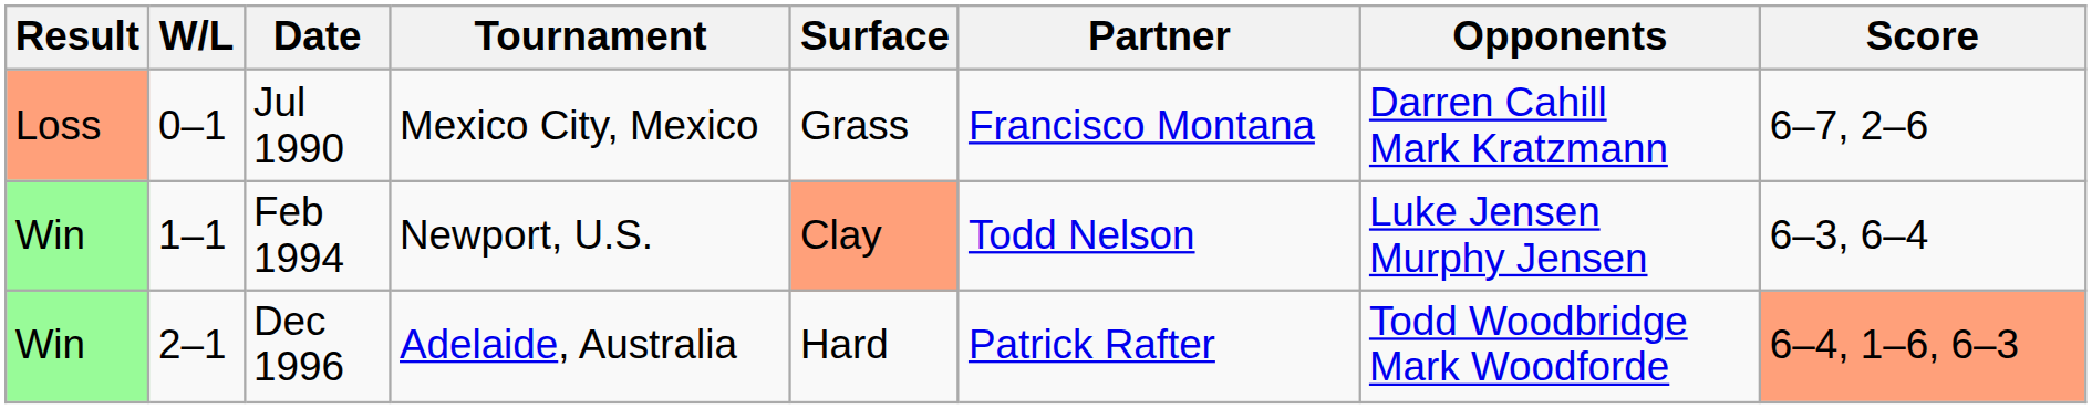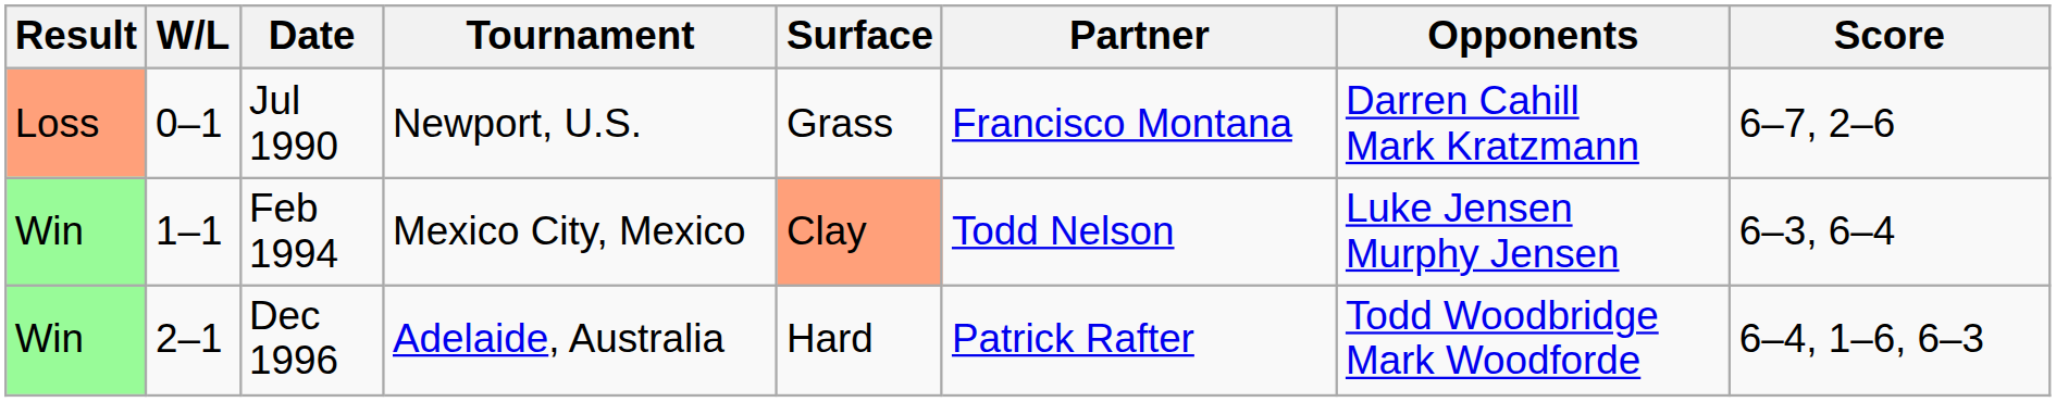Jul 1990 | Tournament: Mexico City, Mexico -> Newport, U.S.
Feb 1994 | Tournament: Newport, U.S. -> Mexico City, Mexico
Dec 1996 | Score: lightsalmon background -> no background
